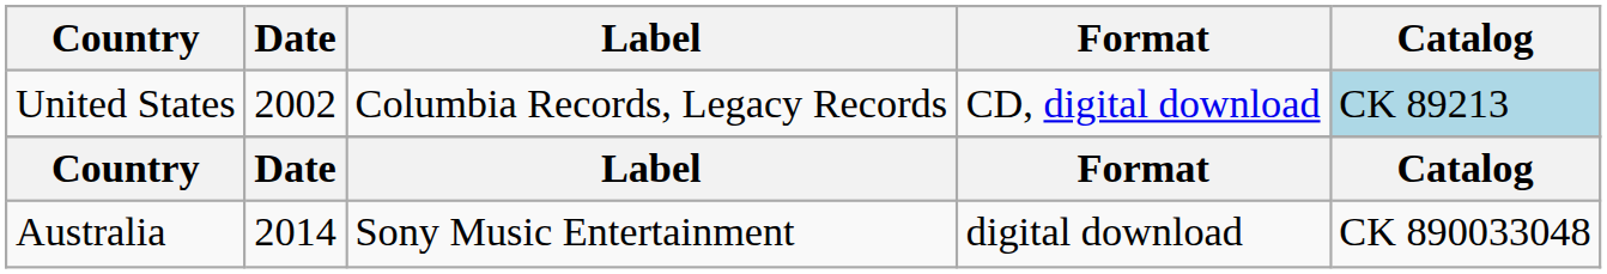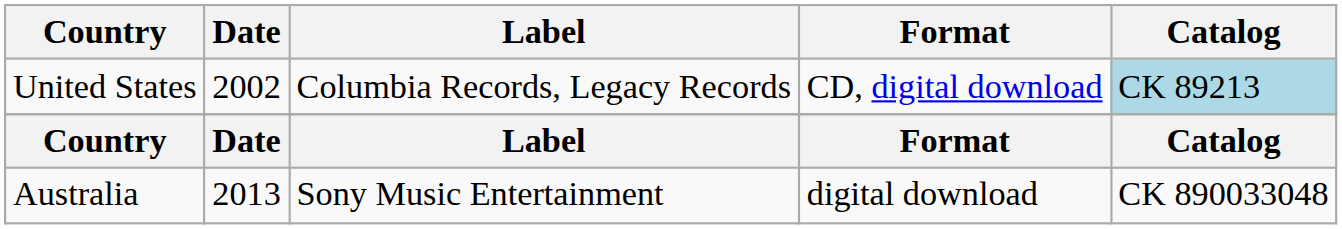Australia | Date: 2014 -> 2013
